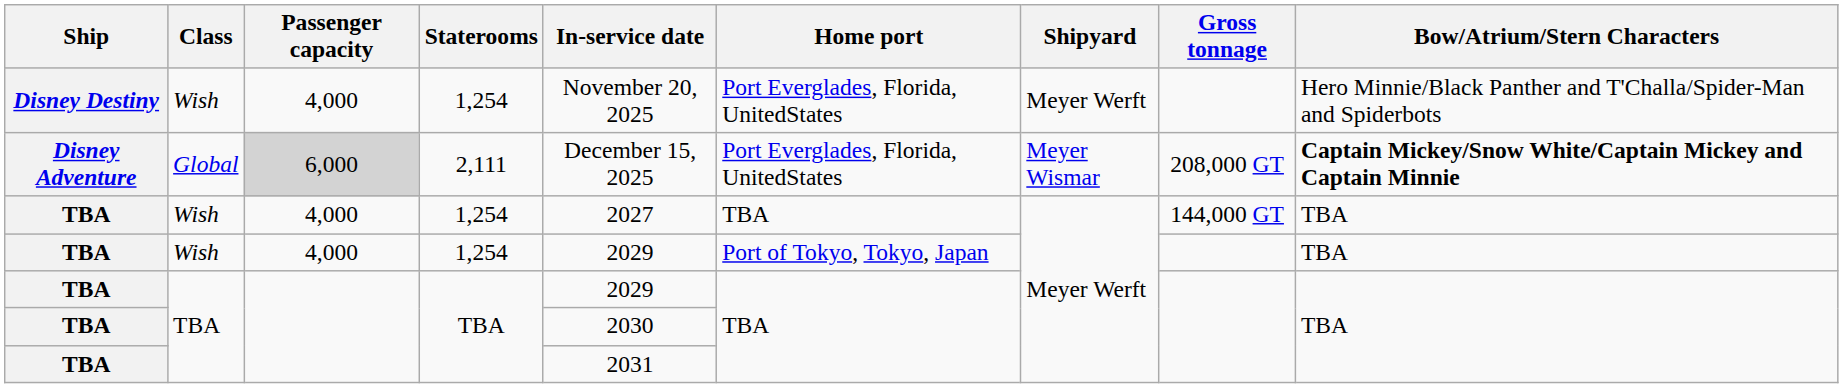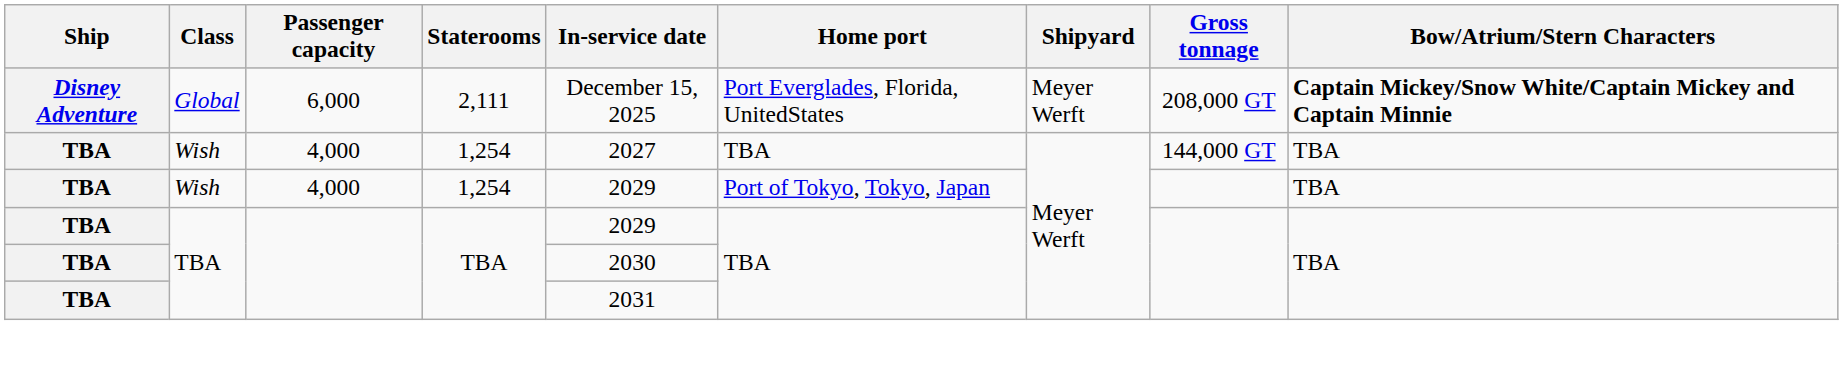- row: Disney Destiny | Wish | 4,000 | 1,254 | November 20, 2025 | Port Everglades, Florida, UnitedStates | Meyer Werft | Hero Minnie/Black Panther and T'Challa/Spider-Man and Spiderbots
Disney Adventure | Passenger capacity: lightgrey background -> no background
Disney Adventure | Shipyard: Meyer Wismar -> Meyer Werft
